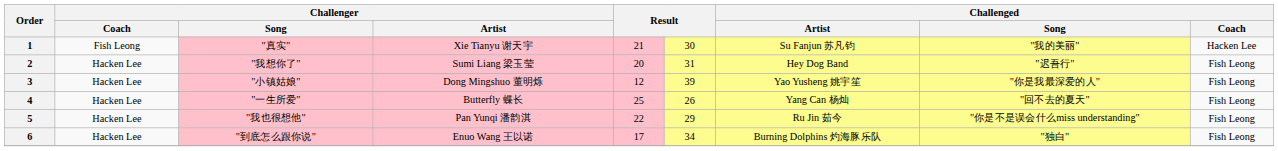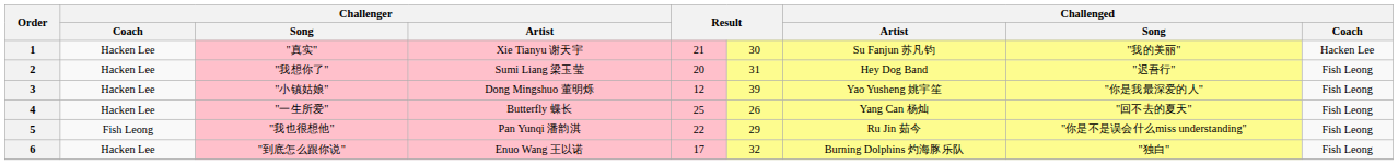1 | Challenger / Coach: Fish Leong -> Hacken Lee
5 | Challenger / Coach: Hacken Lee -> Fish Leong
6 | column 6: 34 -> 32
